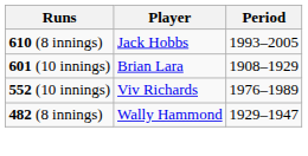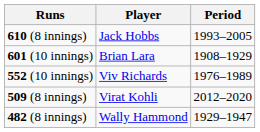+ row: 509 (8 innings) | Virat Kohli | 2012–2020
